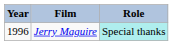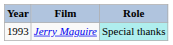Jerry Maguire | Year: 1996 -> 1993
